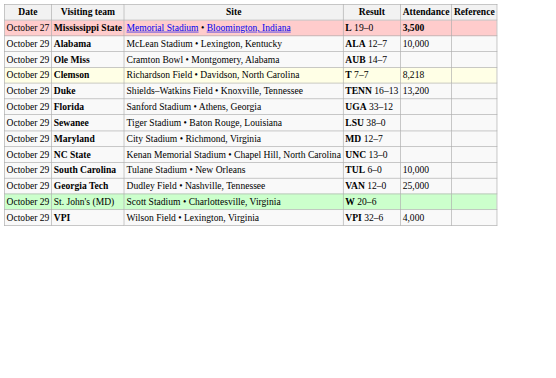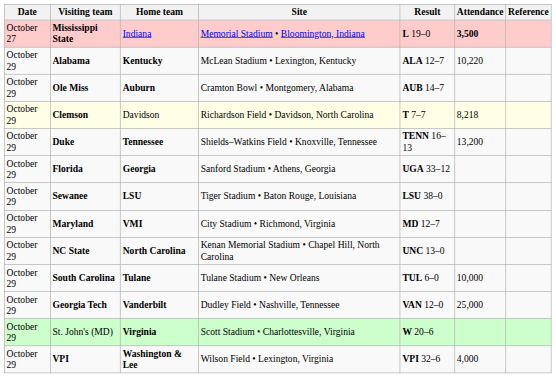+ column: Home team | Indiana | Kentucky | Auburn | Davidson | Tennessee | Georgia | LSU | VMI | North Carolina | Tulane | Vanderbilt | Virginia | Washington & Lee
Alabama | Attendance: 10,000 -> 10,220
